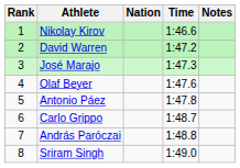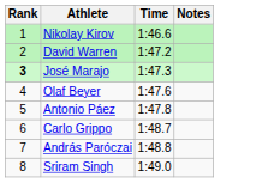- column: Nation
José Marajo | Rank: normal -> bold
